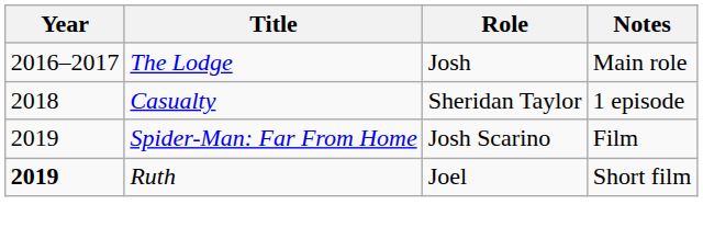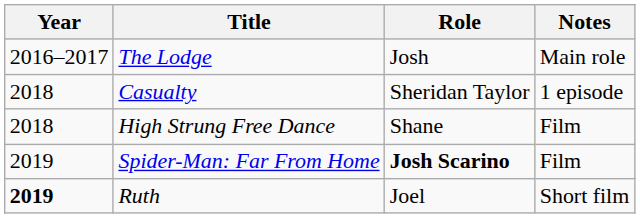+ row: 2018 | High Strung Free Dance | Shane | Film
Spider-Man: Far From Home | Role: normal -> bold
